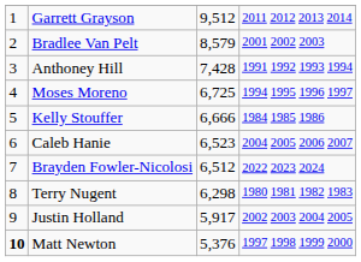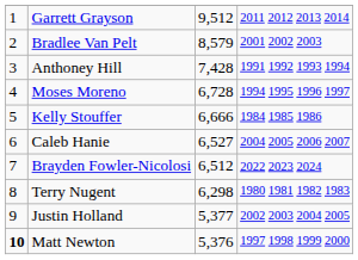Moses Moreno | column 3: 6,725 -> 6,728
Caleb Hanie | column 3: 6,523 -> 6,527
Justin Holland | column 3: 5,917 -> 5,377
